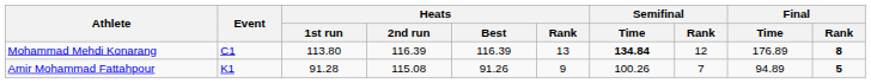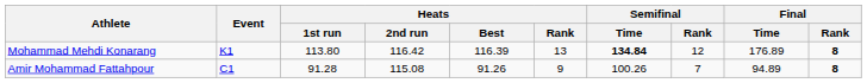Mohammad Mehdi Konarang | Event: C1 -> K1
Mohammad Mehdi Konarang | Heats / 2nd run: 116.39 -> 116.42
Amir Mohammad Fattahpour | Event: K1 -> C1
Amir Mohammad Fattahpour | Final / Rank: 5 -> 8
